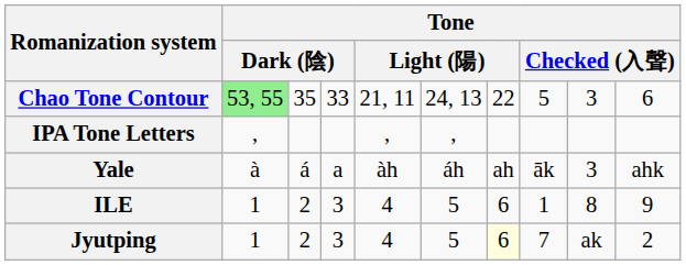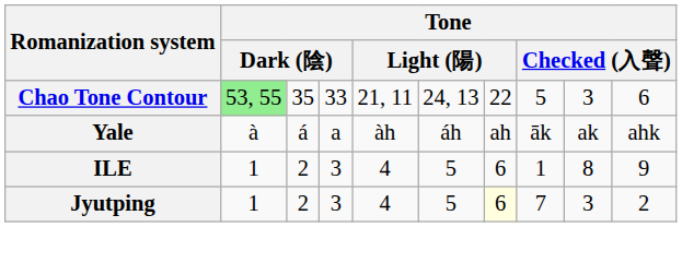- row: IPA Tone Letters | , | , | ,
Yale | column 9: 3 -> ak
Jyutping | column 9: ak -> 3
